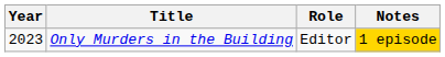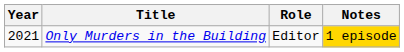Only Murders in the Building | Year: 2023 -> 2021
